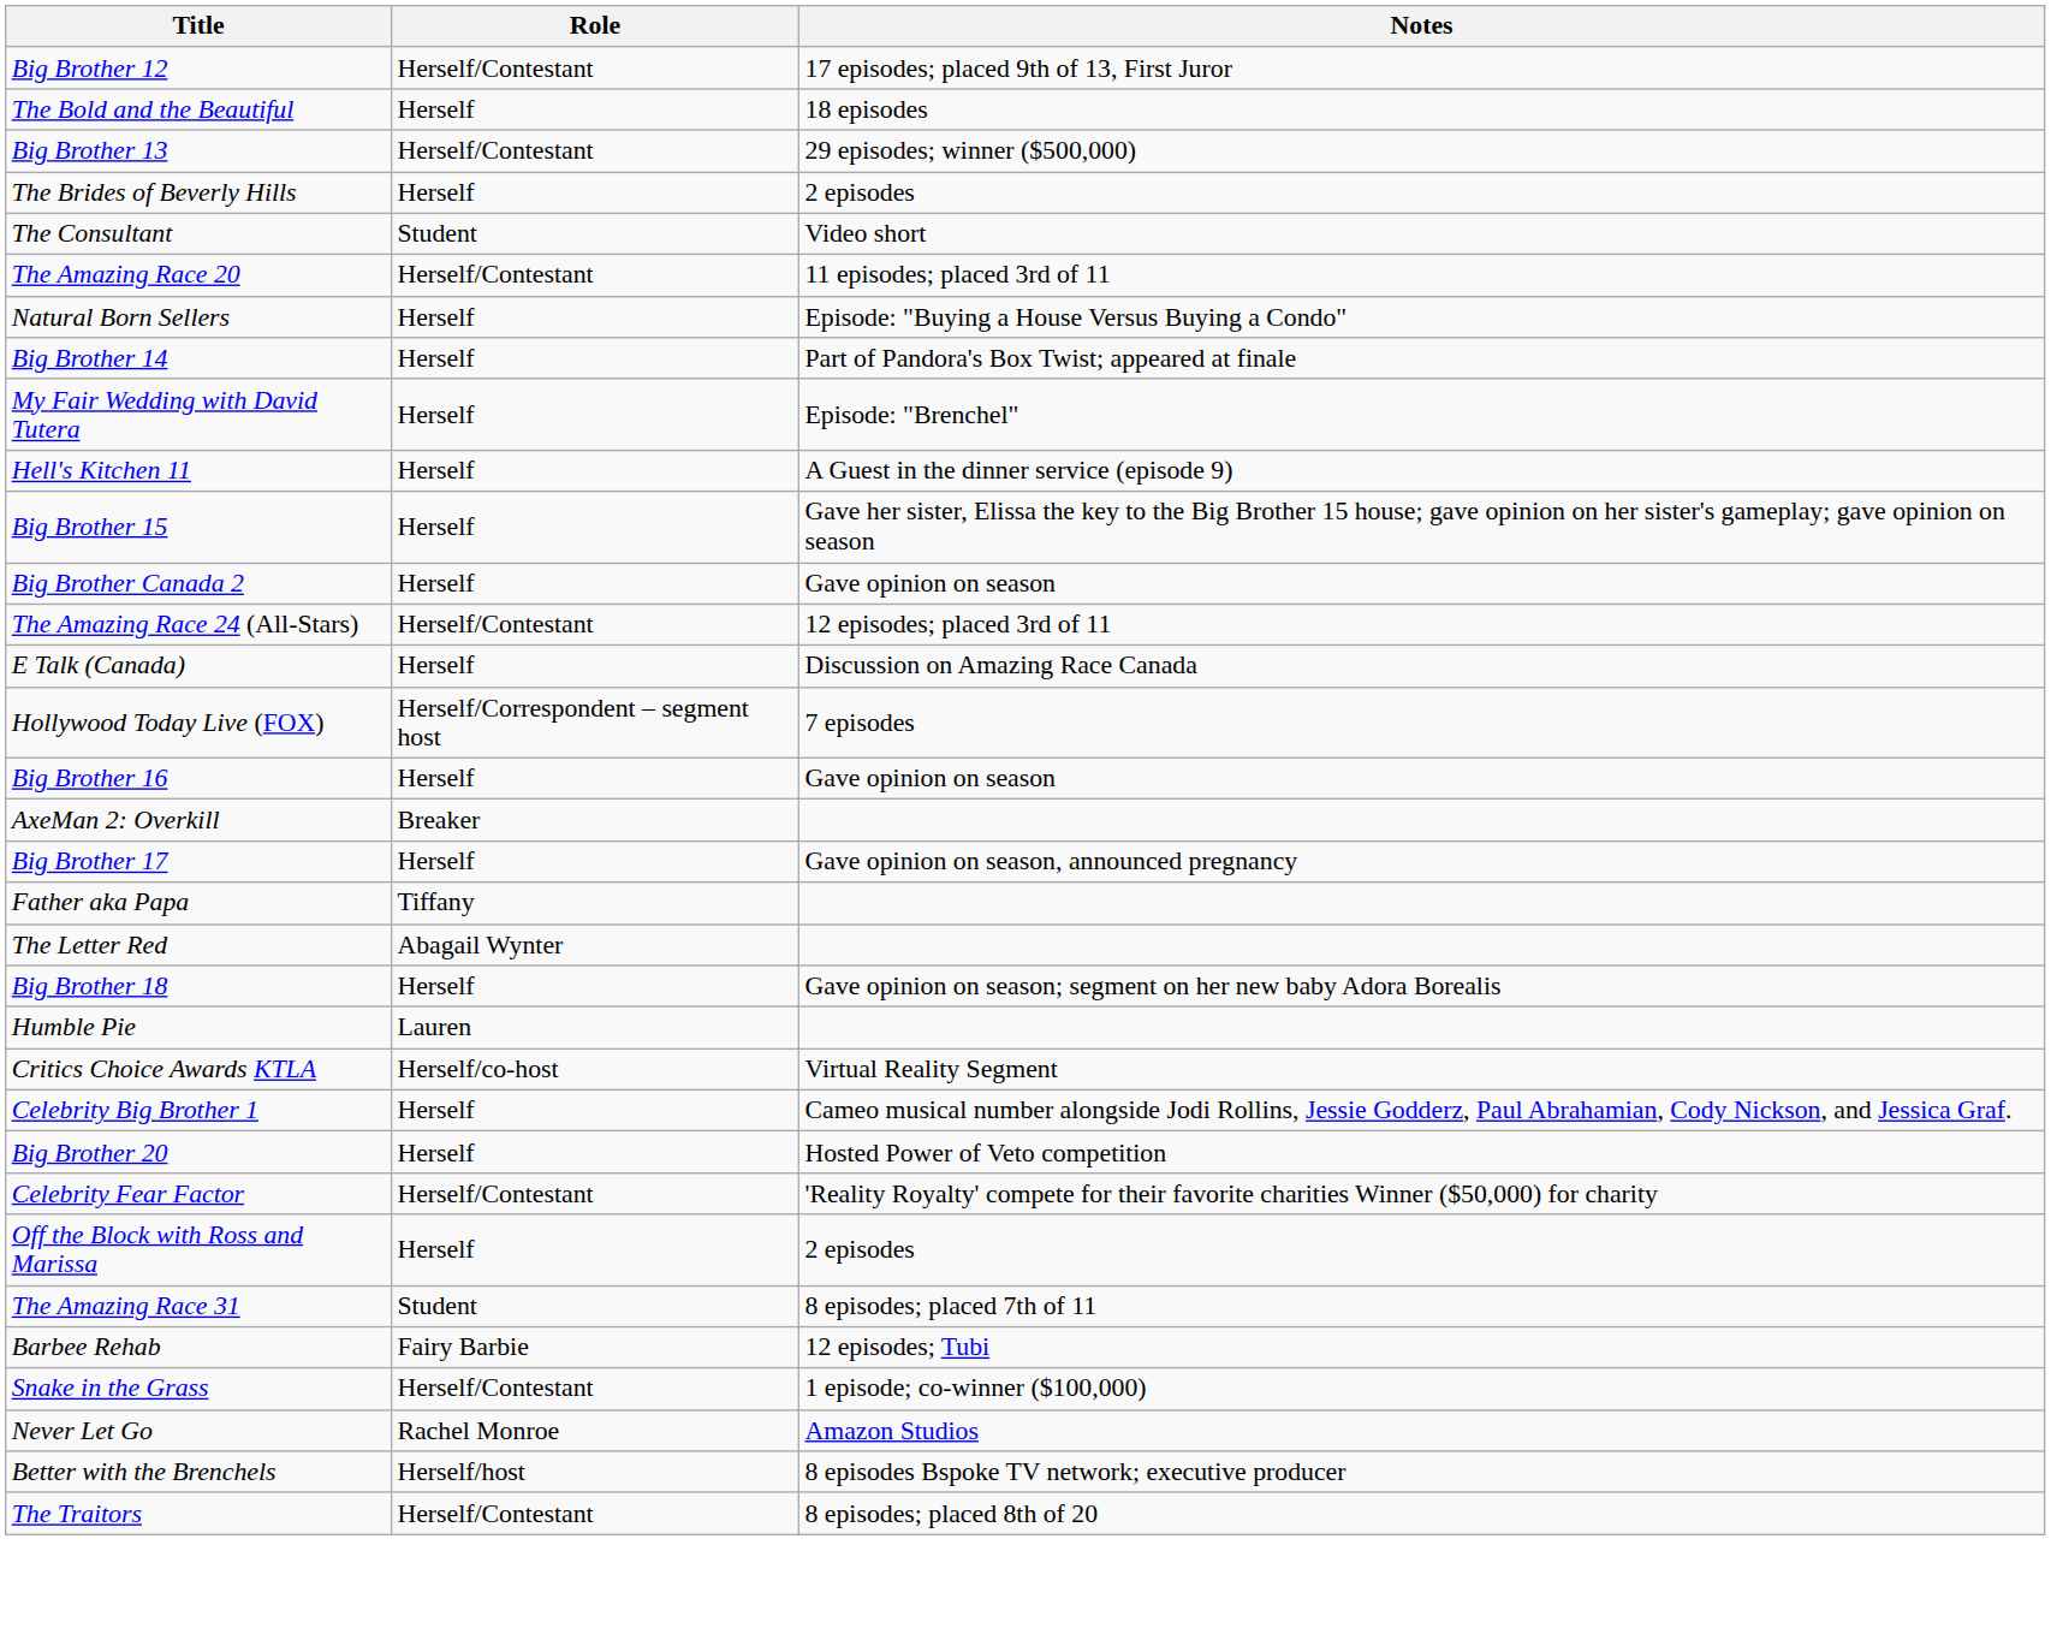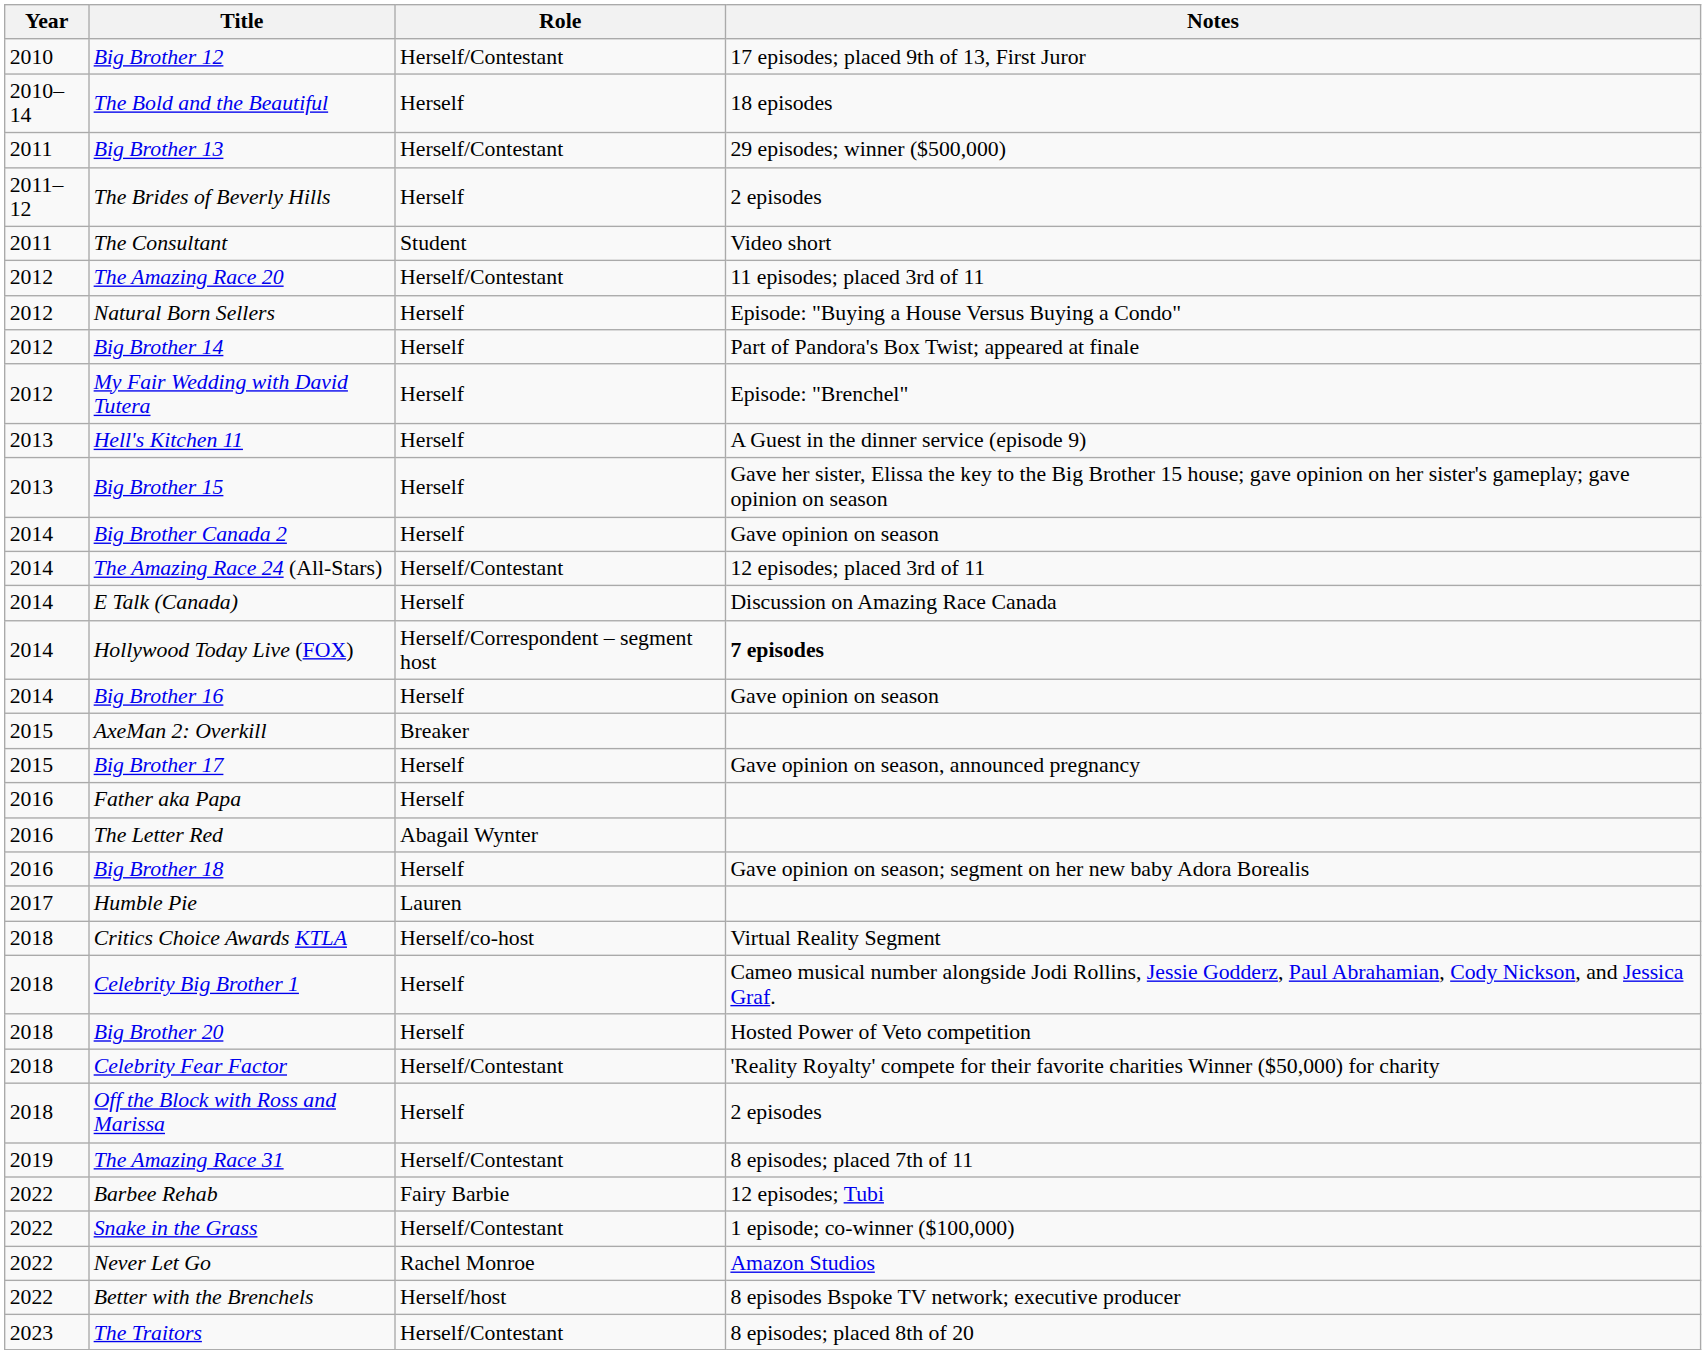+ column: Year | 2010 | 2010–14 | 2011 | 2011–12 | 2011 | 2012 | 2012 | 2012 | 2012 | 2013 | 2013 | 2014 | 2014 | 2014 | 2014 | 2014 | 2015 | 2015 | 2016 | 2016 | 2016 | 2017 | 2018 | 2018 | 2018 | 2018 | 2018 | 2019 | 2022 | 2022 | 2022 | 2022 | 2023
Hollywood Today Live (FOX) | Notes: normal -> bold
Father aka Papa | Role: Tiffany -> Herself
The Amazing Race 31 | Role: Student -> Herself/Contestant
